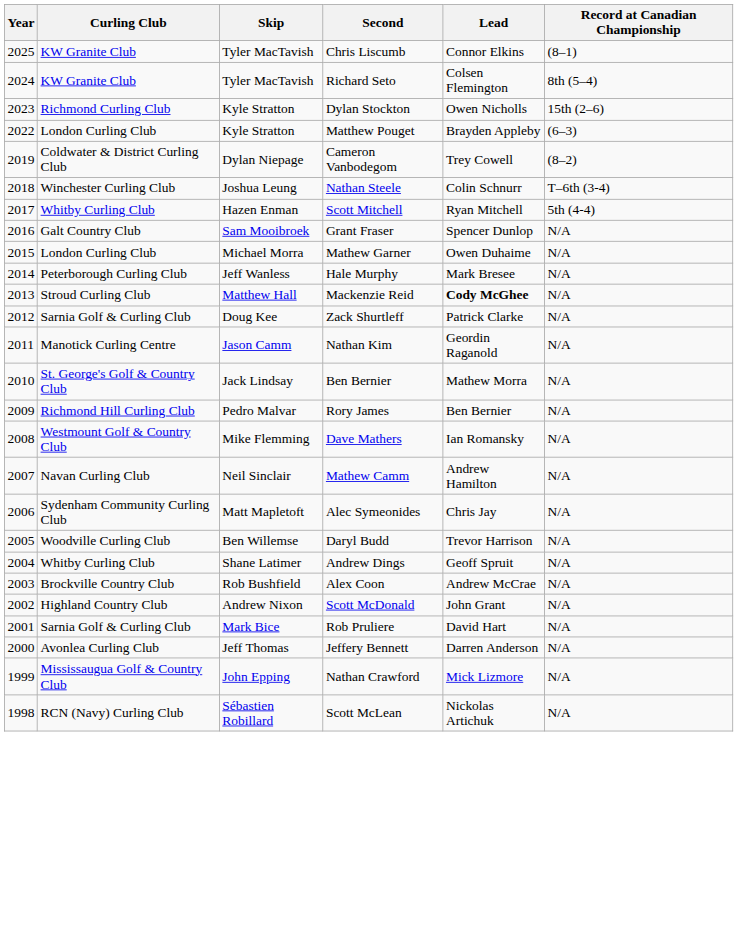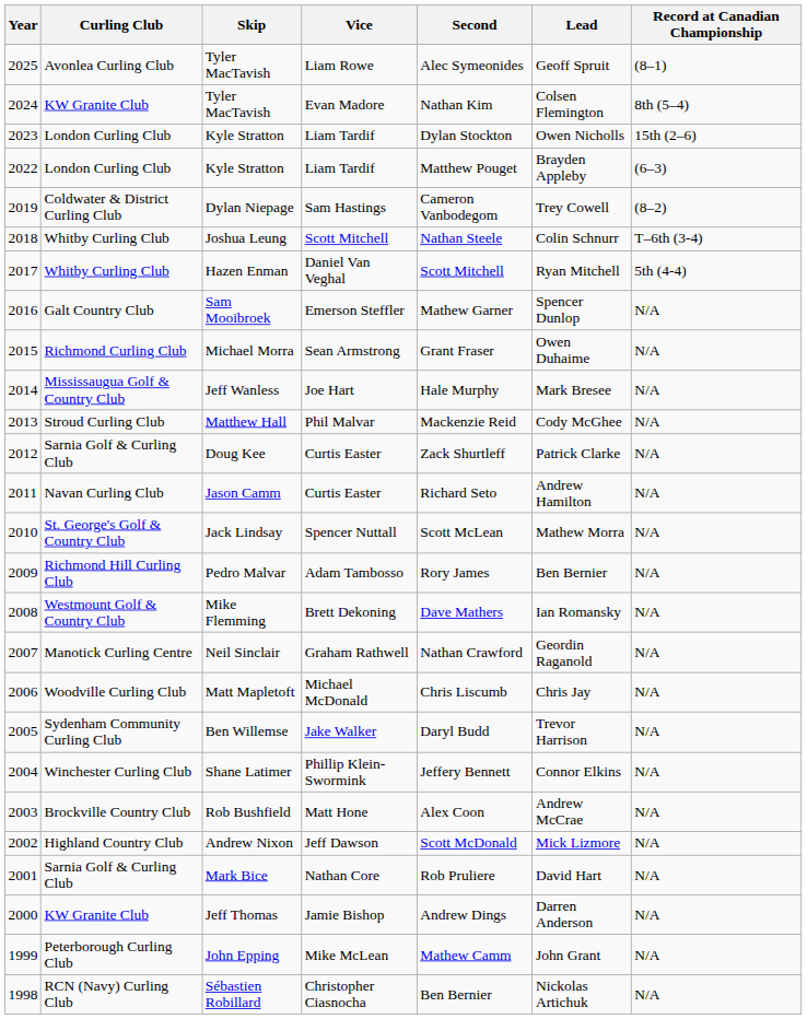+ column: Vice | Liam Rowe | Evan Madore | Liam Tardif | Liam Tardif | Sam Hastings | Scott Mitchell | Daniel Van Veghal | Emerson Steffler | Sean Armstrong | Joe Hart | Phil Malvar | Curtis Easter | Curtis Easter | Spencer Nuttall | Adam Tambosso | Brett Dekoning | Graham Rathwell | Michael McDonald | Jake Walker | Phillip Klein-Swormink | Matt Hone | Jeff Dawson | Nathan Core | Jamie Bishop | Mike McLean | Christopher Ciasnocha
2025 / Tyler MacTavish | Curling Club: KW Granite Club -> Avonlea Curling Club
2025 / Tyler MacTavish | Second: Chris Liscumb -> Alec Symeonides
2025 / Tyler MacTavish | Lead: Connor Elkins -> Geoff Spruit
2024 / Tyler MacTavish | Second: Richard Seto -> Nathan Kim
2023 / Kyle Stratton | Curling Club: Richmond Curling Club -> London Curling Club
Joshua Leung | Curling Club: Winchester Curling Club -> Whitby Curling Club
Sam Mooibroek | Second: Grant Fraser -> Mathew Garner
Michael Morra | Curling Club: London Curling Club -> Richmond Curling Club
Michael Morra | Second: Mathew Garner -> Grant Fraser
Jeff Wanless | Curling Club: Peterborough Curling Club -> Mississaugua Golf & Country Club
Matthew Hall | Lead: bold -> normal
Jason Camm | Curling Club: Manotick Curling Centre -> Navan Curling Club
Jason Camm | Second: Nathan Kim -> Richard Seto
Jason Camm | Lead: Geordin Raganold -> Andrew Hamilton
Jack Lindsay | Second: Ben Bernier -> Scott McLean
Neil Sinclair | Curling Club: Navan Curling Club -> Manotick Curling Centre
Neil Sinclair | Second: Mathew Camm -> Nathan Crawford
Neil Sinclair | Lead: Andrew Hamilton -> Geordin Raganold
Matt Mapletoft | Curling Club: Sydenham Community Curling Club -> Woodville Curling Club
Matt Mapletoft | Second: Alec Symeonides -> Chris Liscumb
Ben Willemse | Curling Club: Woodville Curling Club -> Sydenham Community Curling Club
Shane Latimer | Curling Club: Whitby Curling Club -> Winchester Curling Club
Shane Latimer | Second: Andrew Dings -> Jeffery Bennett
Shane Latimer | Lead: Geoff Spruit -> Connor Elkins
Andrew Nixon | Lead: John Grant -> Mick Lizmore
Jeff Thomas | Curling Club: Avonlea Curling Club -> KW Granite Club
Jeff Thomas | Second: Jeffery Bennett -> Andrew Dings
John Epping | Curling Club: Mississaugua Golf & Country Club -> Peterborough Curling Club
John Epping | Second: Nathan Crawford -> Mathew Camm
John Epping | Lead: Mick Lizmore -> John Grant
Sébastien Robillard | Second: Scott McLean -> Ben Bernier
